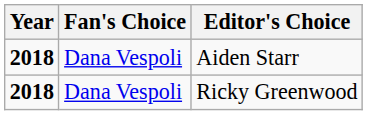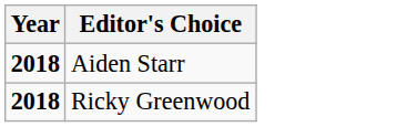- column: Fan's Choice | Dana Vespoli | Dana Vespoli
